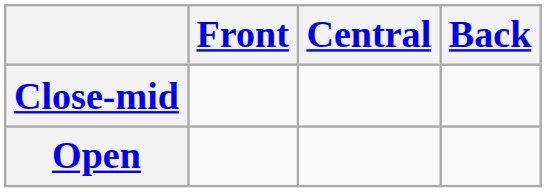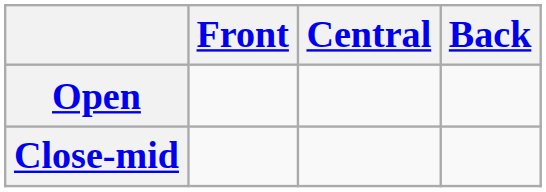rows swapped: Close-mid <-> Open
